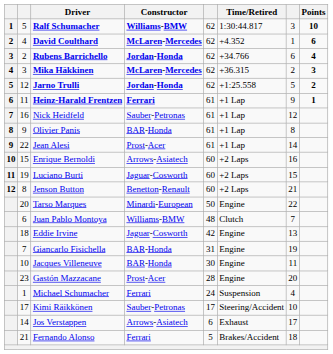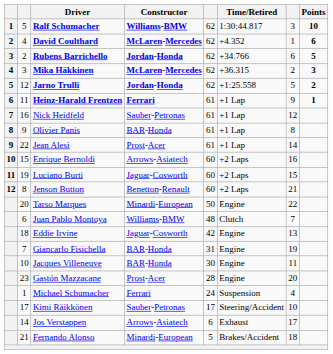Rubens Barrichello | Points: 4 -> 5
Fernando Alonso | Constructor: Ferrari -> Minardi-European
